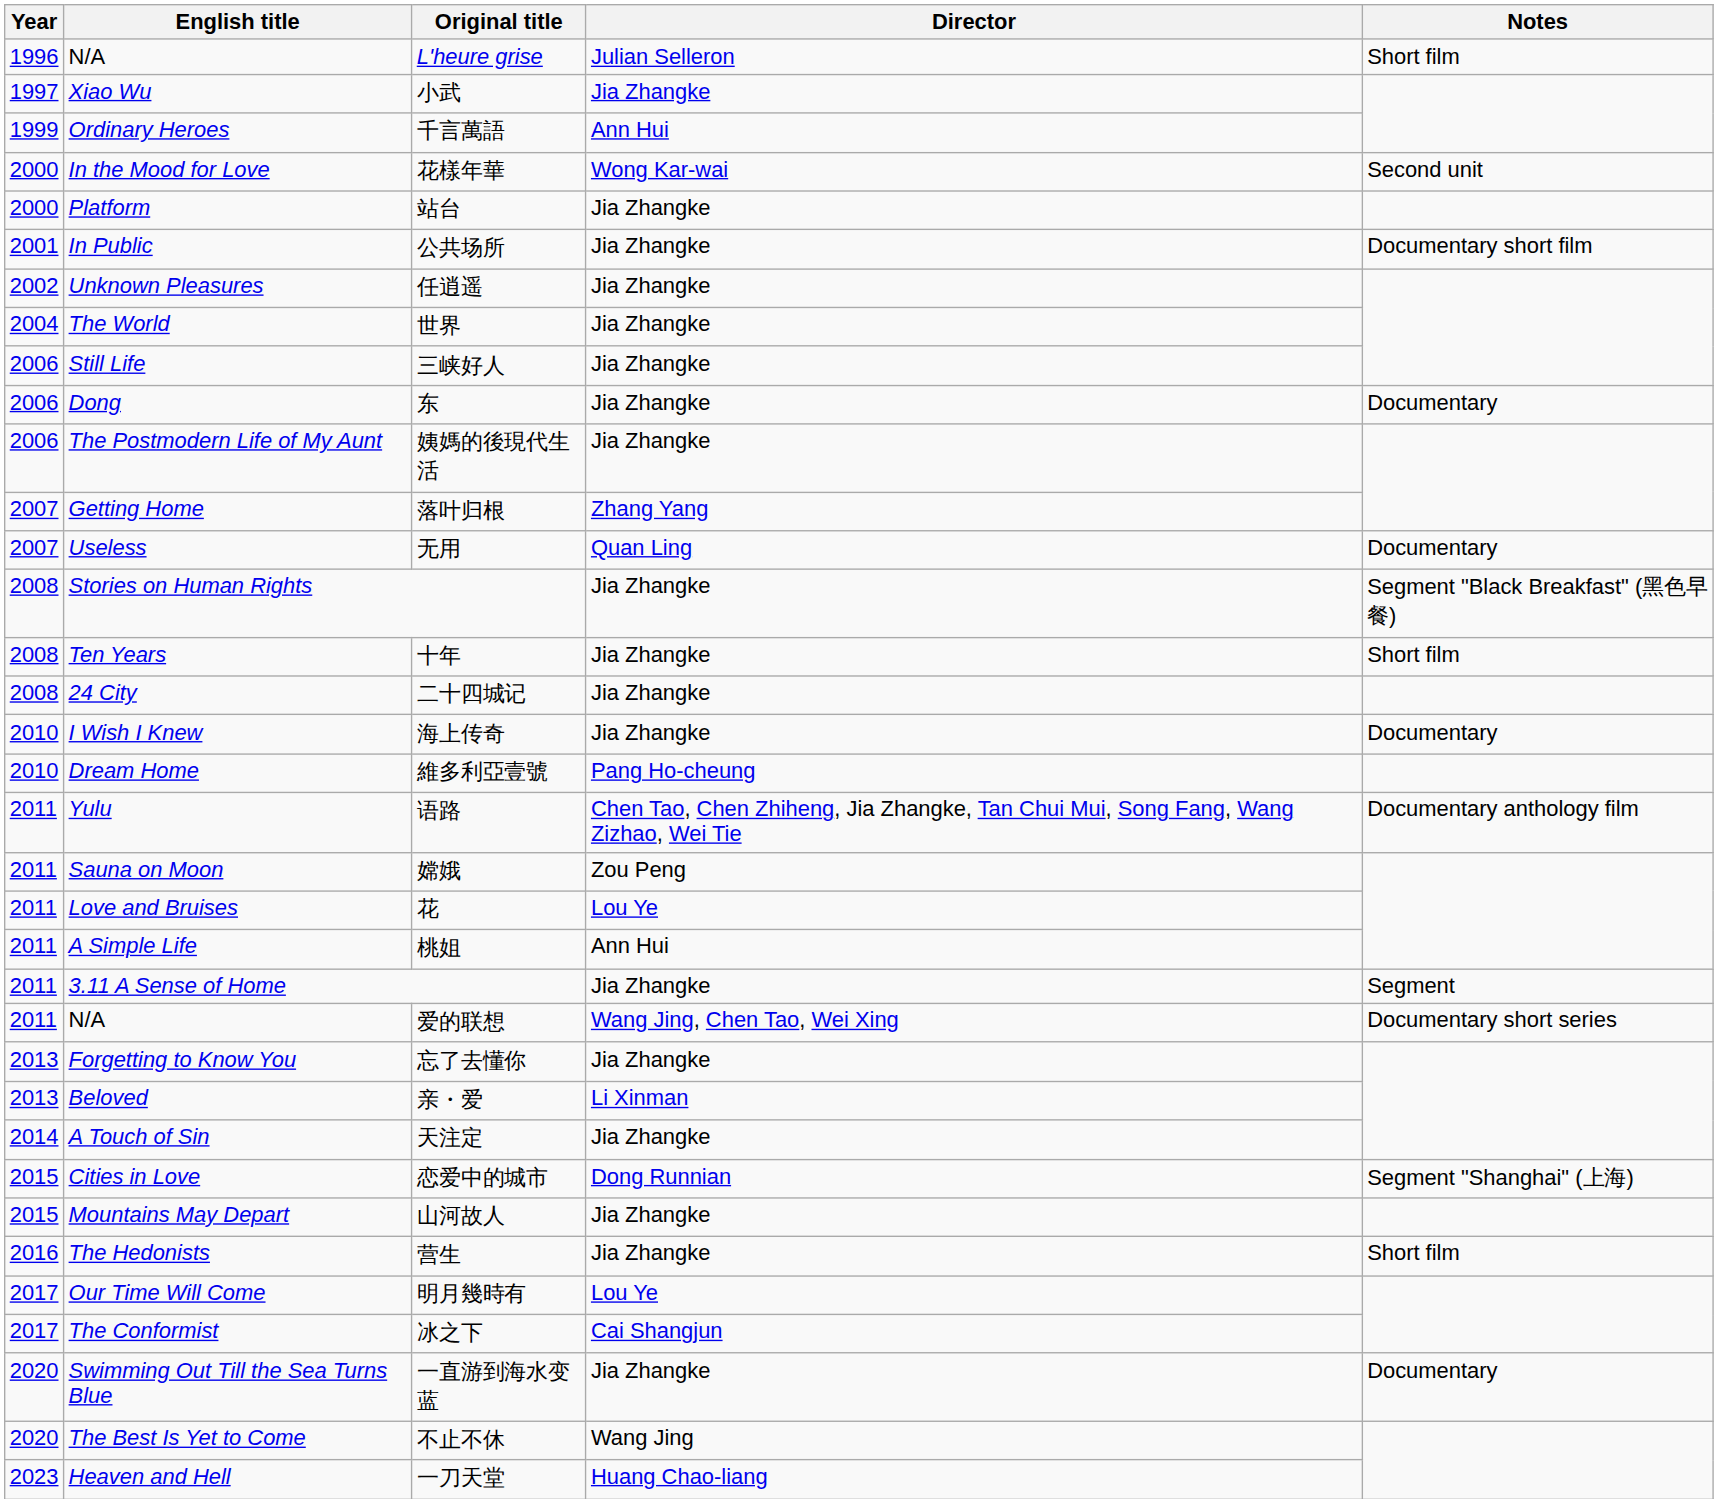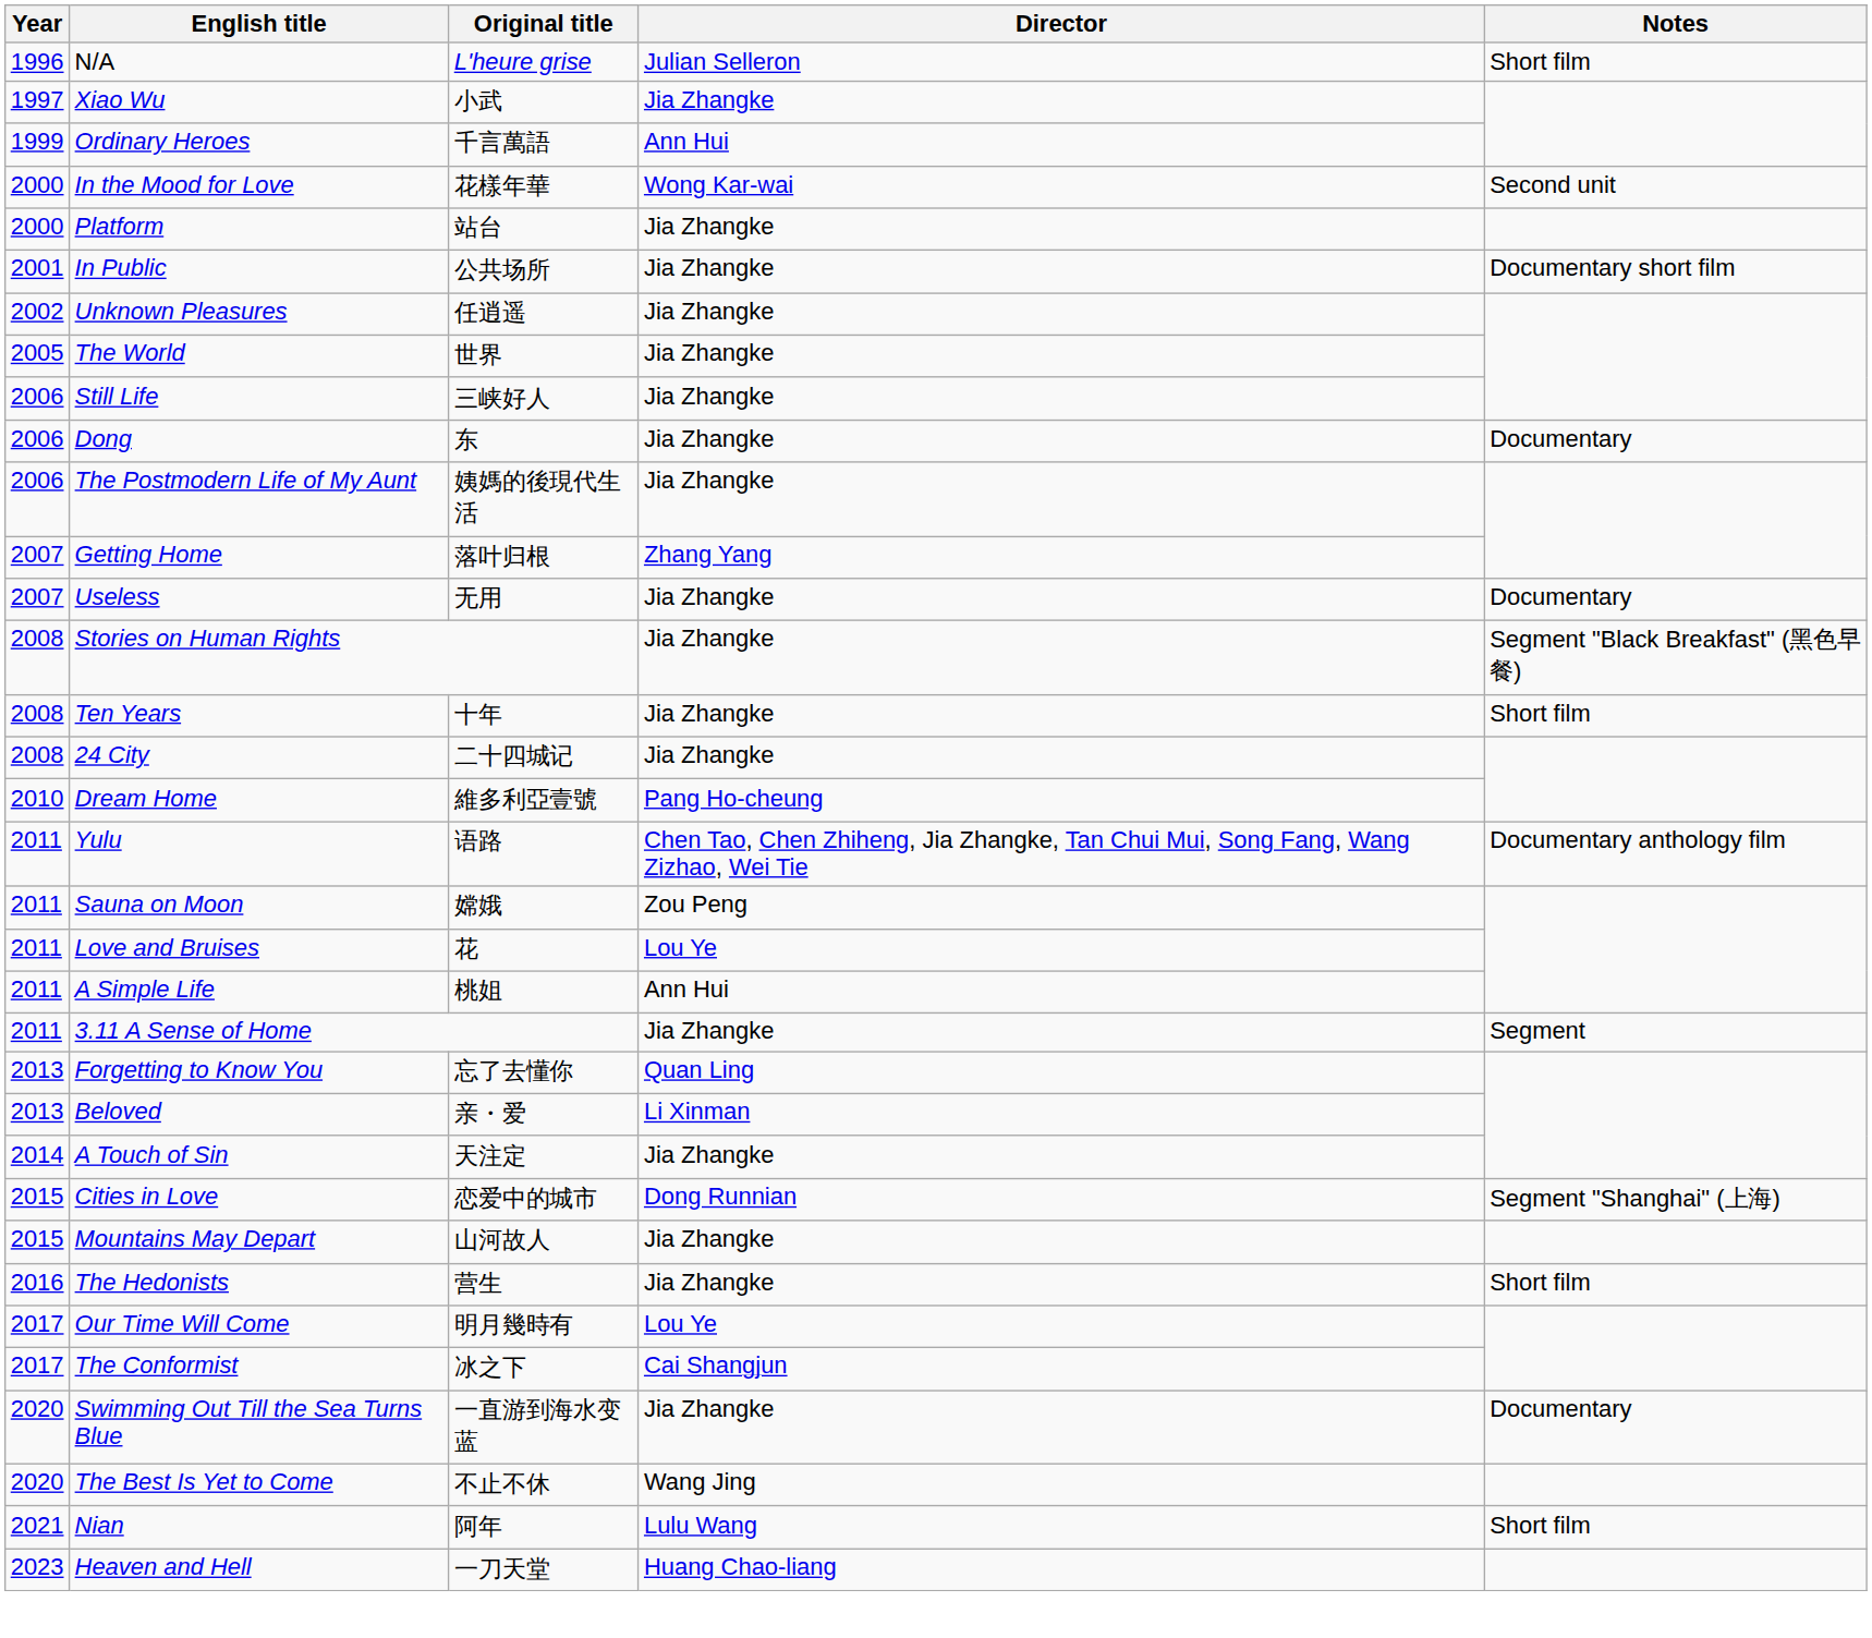世界 | Year: 2004 -> 2005
无用 | Director: Quan Ling -> Jia Zhangke
- row: 2010 | I Wish I Knew | 海上传奇 | Jia Zhangke | Documentary
- row: 2011 | N/A | 爱的联想 | Wang Jing, Chen Tao, Wei Xing | Documentary short series
忘了去懂你 | Director: Jia Zhangke -> Quan Ling
+ row: 2021 | Nian | 阿年 | Lulu Wang | Short film
